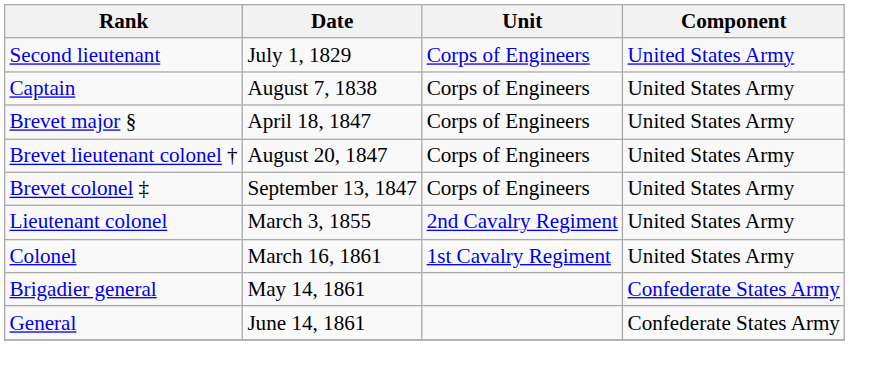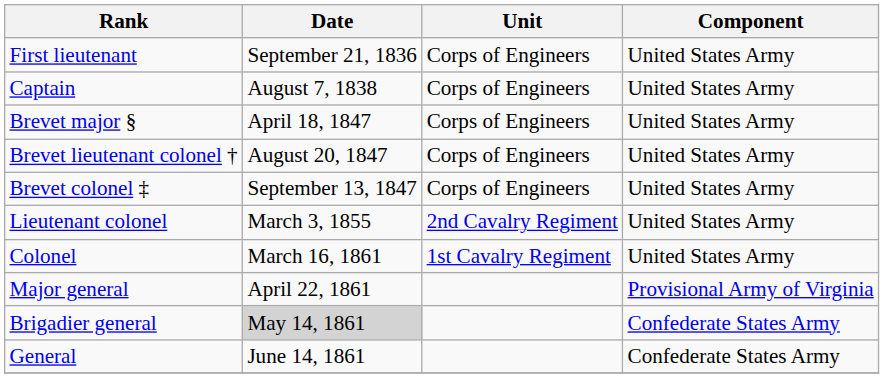- row: Second lieutenant | July 1, 1829 | Corps of Engineers | United States Army
+ row: First lieutenant | September 21, 1836 | Corps of Engineers | United States Army
+ row: Major general | April 22, 1861 | Provisional Army of Virginia
Brigadier general | Date: no background -> lightgrey background
